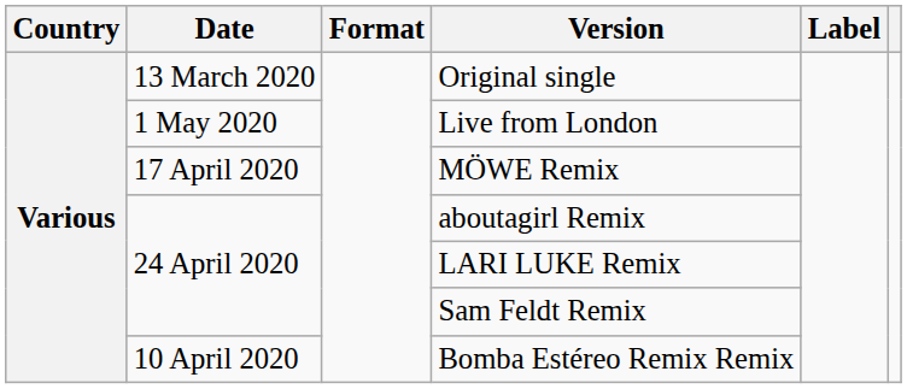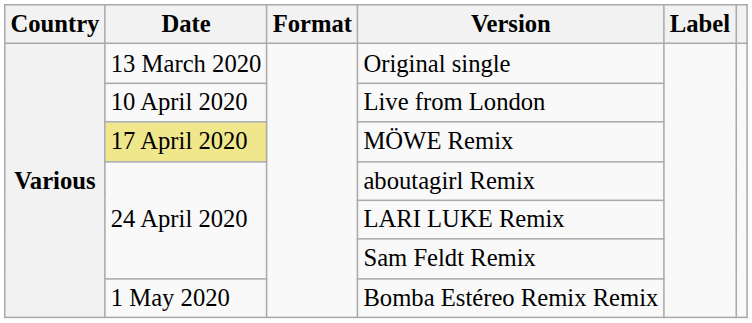Live from London | Date: 1 May 2020 -> 10 April 2020
MÖWE Remix | Date: no background -> khaki background
Bomba Estéreo Remix Remix | Date: 10 April 2020 -> 1 May 2020
